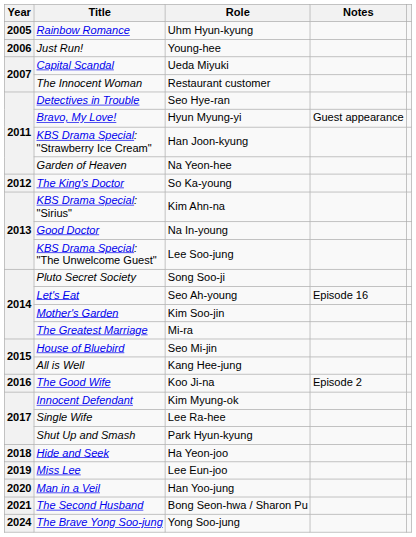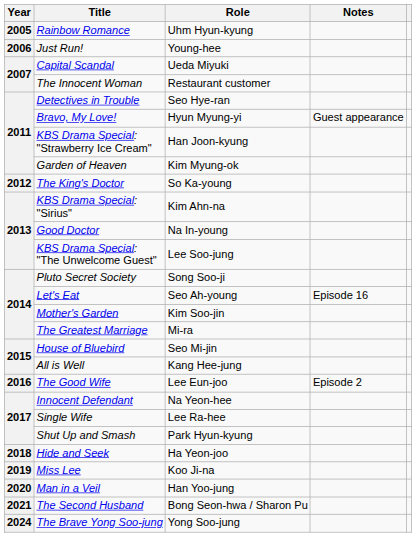Garden of Heaven | Role: Na Yeon-hee -> Kim Myung-ok
The Good Wife | Role: Koo Ji-na -> Lee Eun-joo
Innocent Defendant | Role: Kim Myung-ok -> Na Yeon-hee
Miss Lee | Role: Lee Eun-joo -> Koo Ji-na
